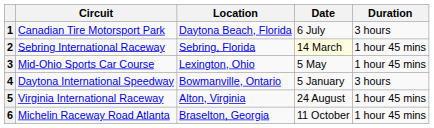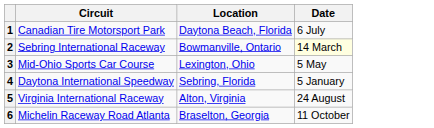- column: Duration | 3 hours | 1 hour 45 mins | 1 hour 45 mins | 3 hours | 1 hour 45 mins | 1 hour 45 mins
2 | Location: Sebring, Florida -> Bowmanville, Ontario
4 | Location: Bowmanville, Ontario -> Sebring, Florida
